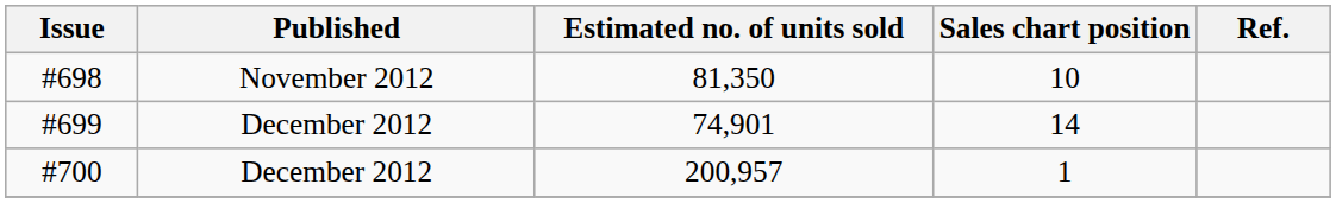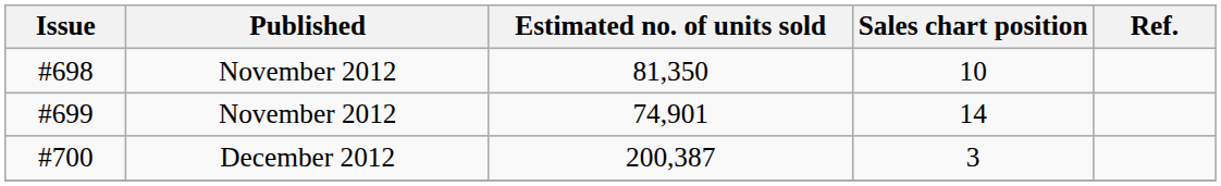#699 | Published: December 2012 -> November 2012
#700 | Estimated no. of units sold: 200,957 -> 200,387
#700 | Sales chart position: 1 -> 3
